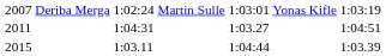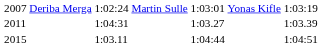2011 | column 7: 1:04:51 -> 1:03.39
2015 | column 7: 1:03.39 -> 1:04:51
